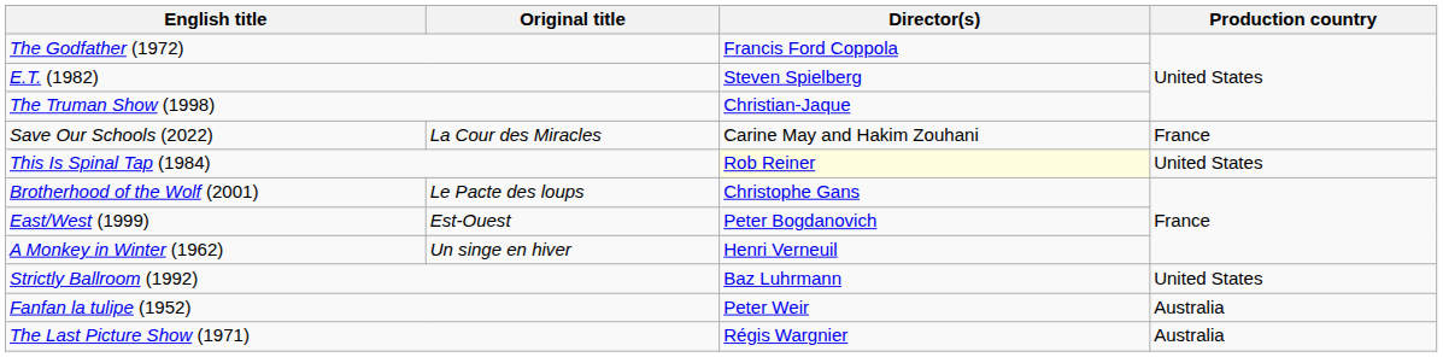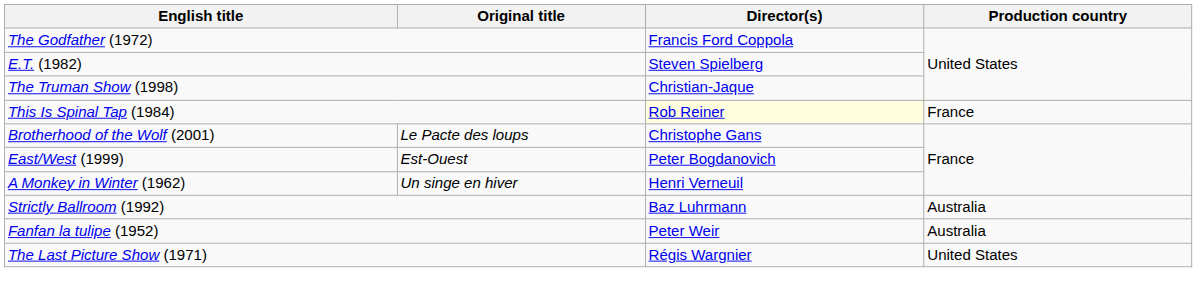- row: Save Our Schools (2022) | La Cour des Miracles | Carine May and Hakim Zouhani | France
This Is Spinal Tap (1984) | Production country: United States -> France
Strictly Ballroom (1992) | Production country: United States -> Australia
The Last Picture Show (1971) | Production country: Australia -> United States
